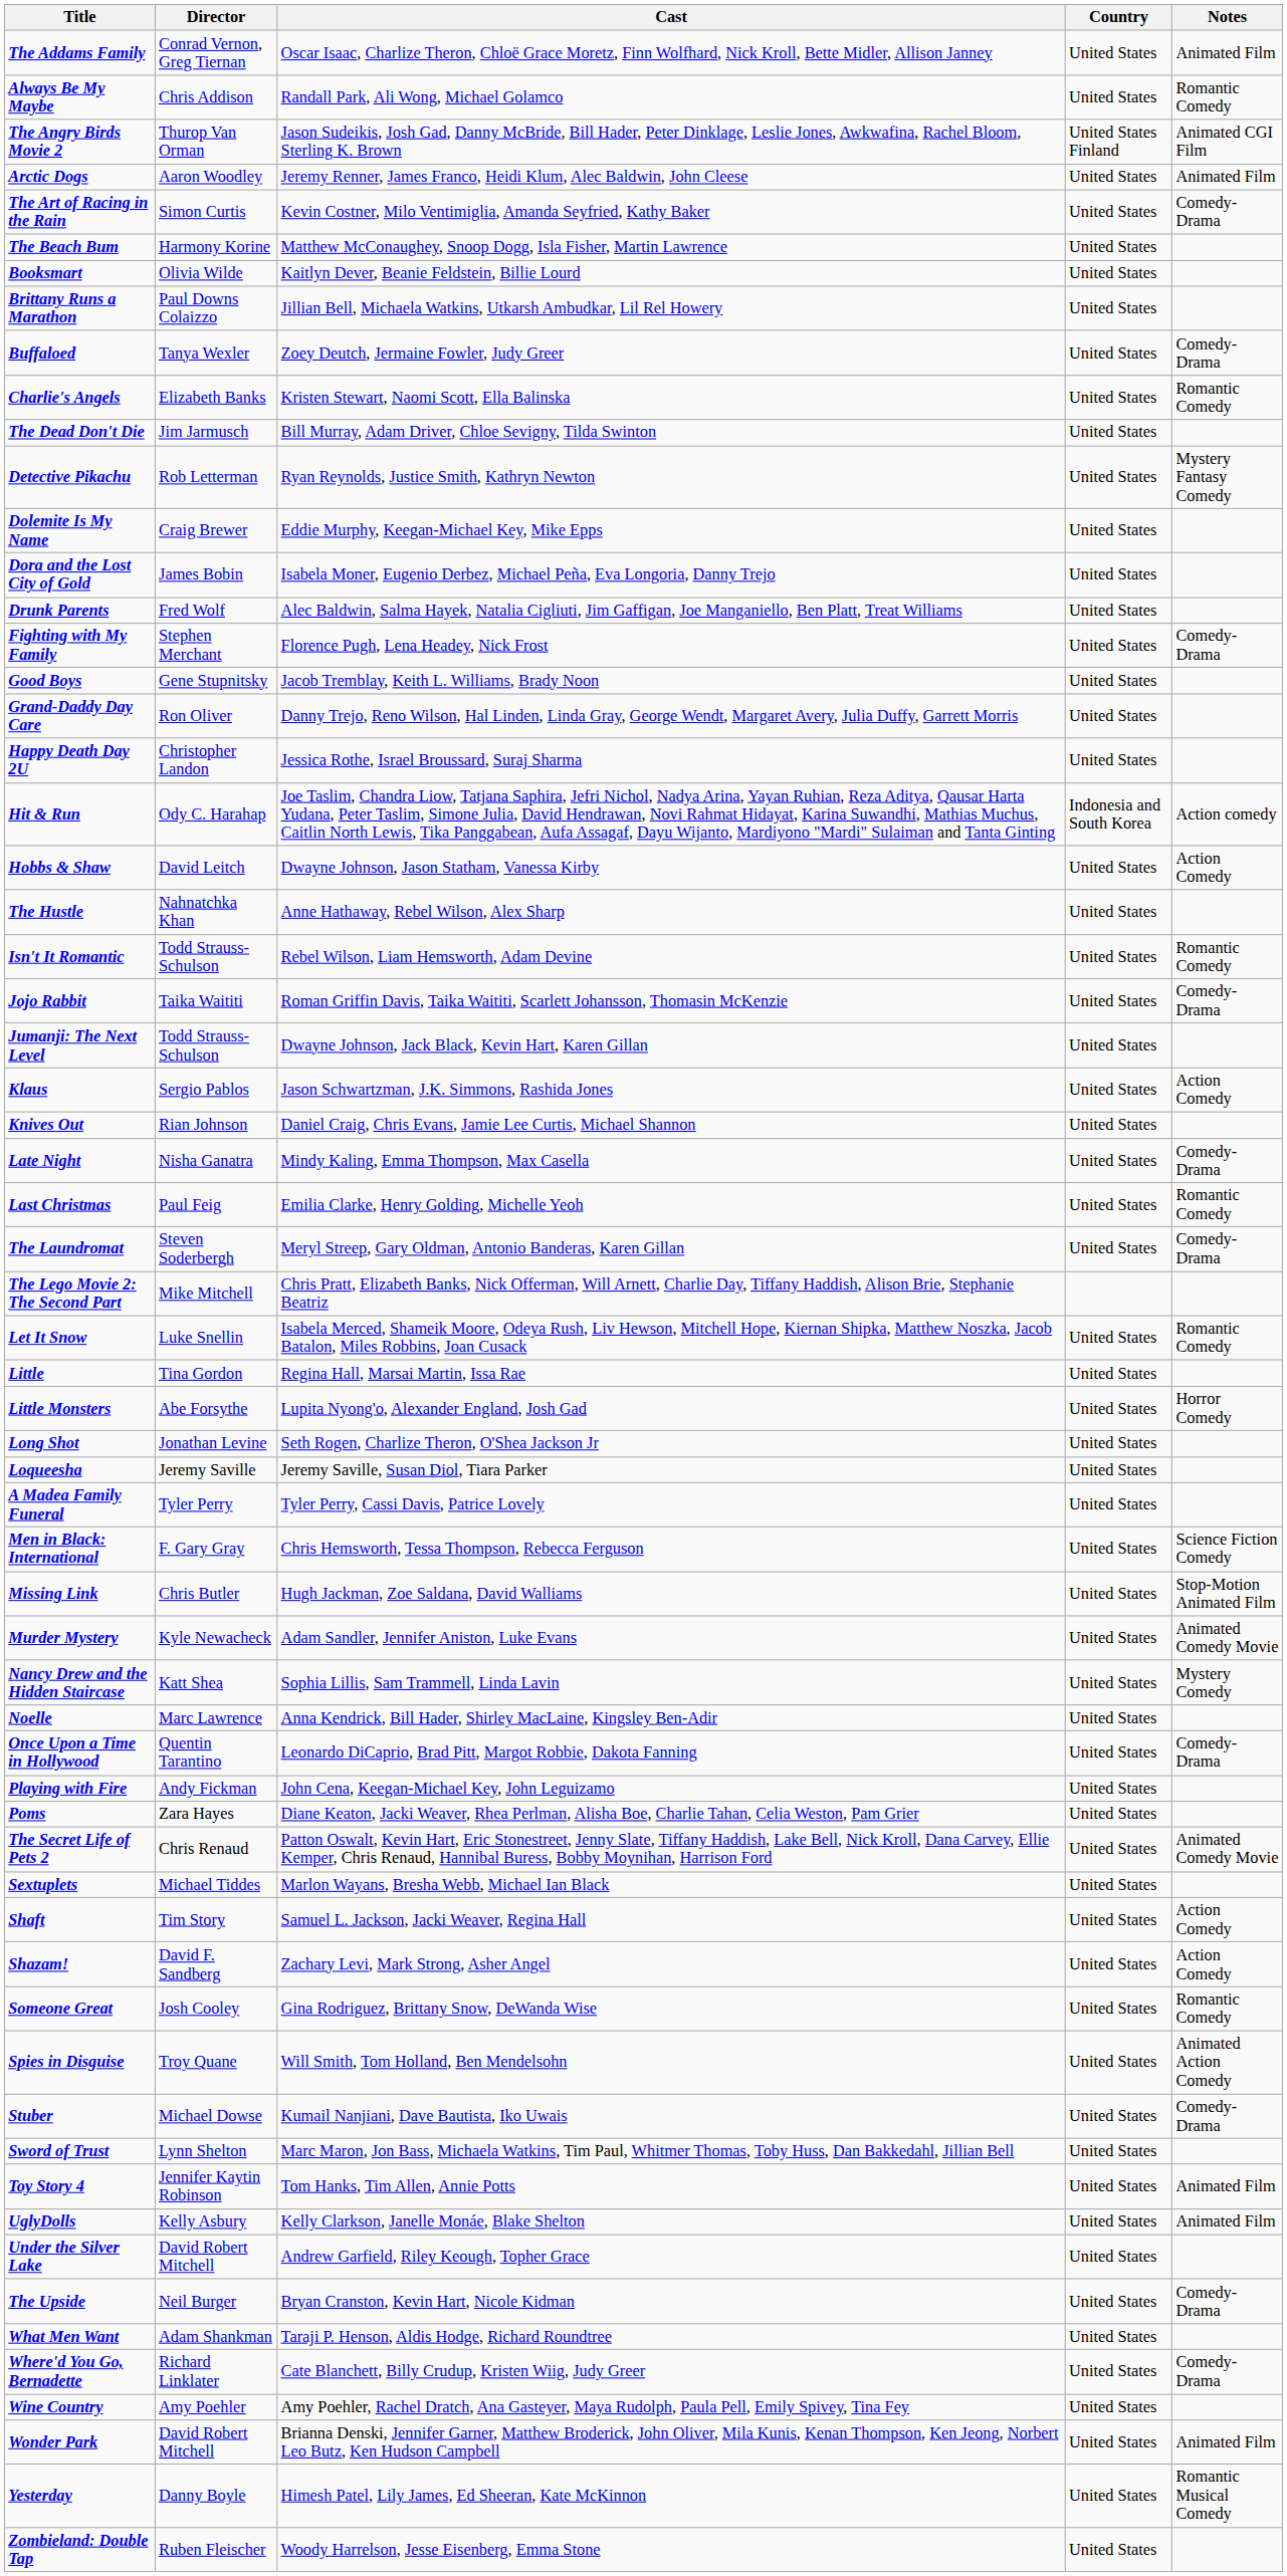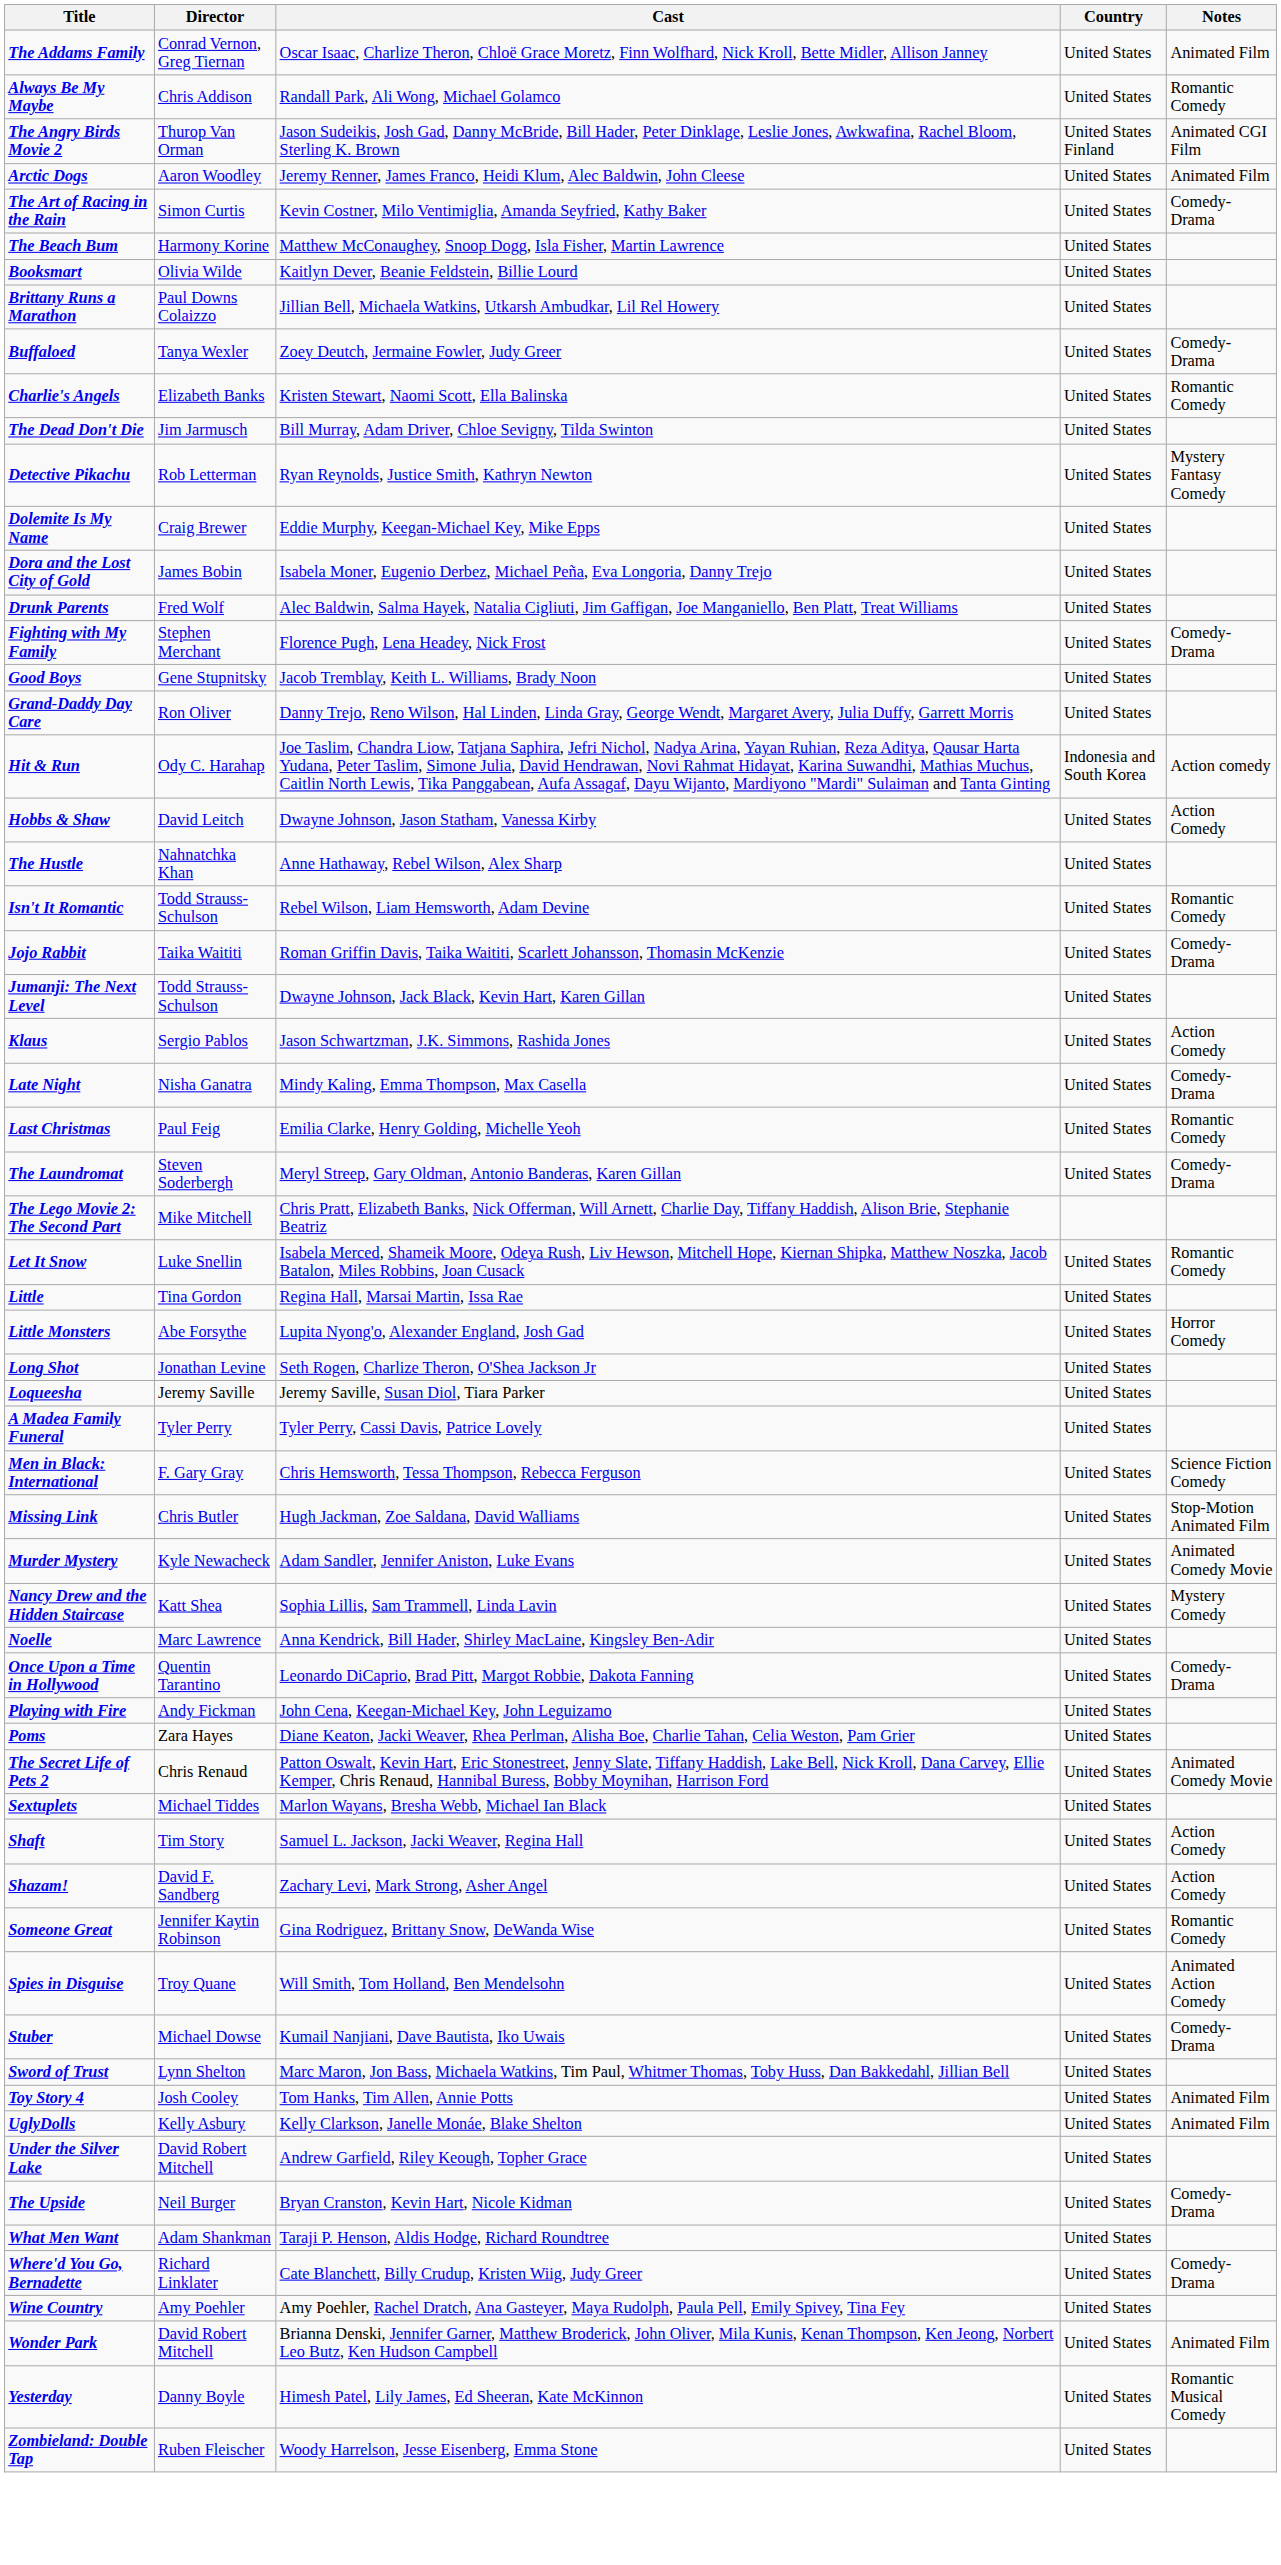- row: Happy Death Day 2U | Christopher Landon | Jessica Rothe, Israel Broussard, Suraj Sharma | United States
- row: Knives Out | Rian Johnson | Daniel Craig, Chris Evans, Jamie Lee Curtis, Michael Shannon | United States
Someone Great | Director: Josh Cooley -> Jennifer Kaytin Robinson
Toy Story 4 | Director: Jennifer Kaytin Robinson -> Josh Cooley
